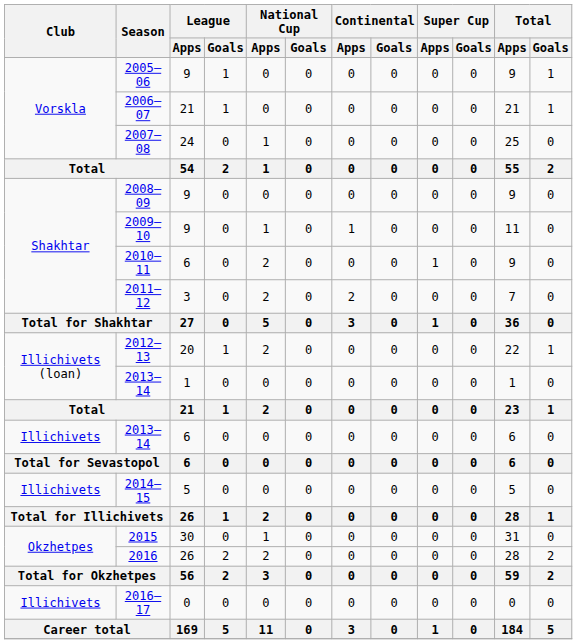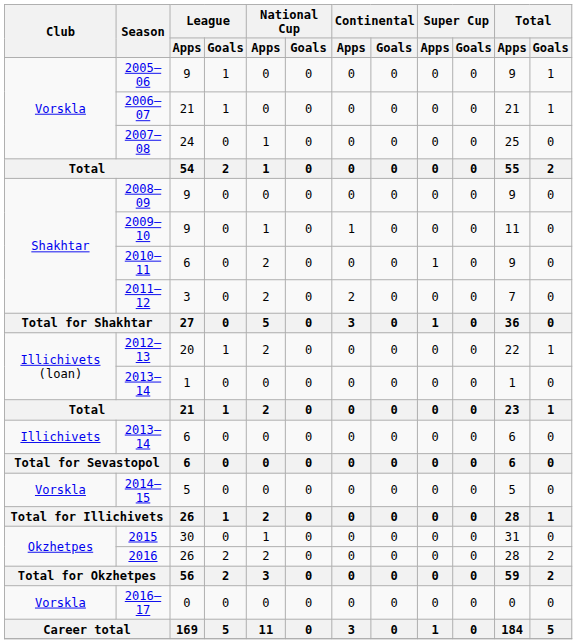2014–15 | Club: Illichivets -> Vorskla
2016–17 | Club: Illichivets -> Vorskla
